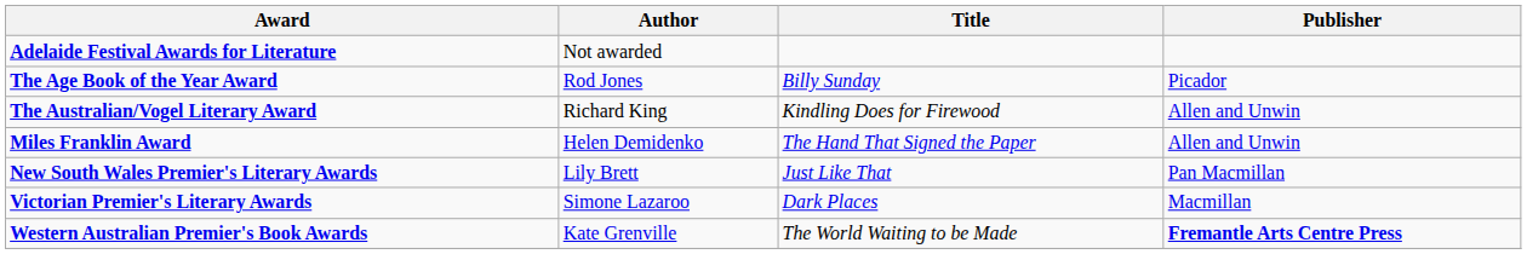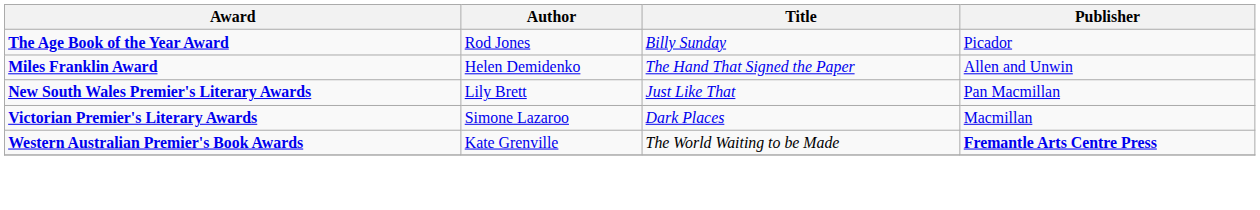- row: Adelaide Festival Awards for Literature | Not awarded
- row: The Australian/Vogel Literary Award | Richard King | Kindling Does for Firewood | Allen and Unwin
